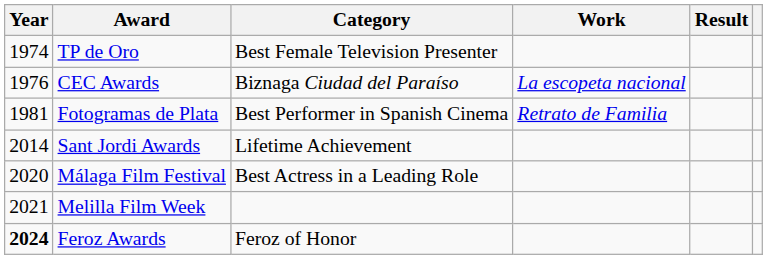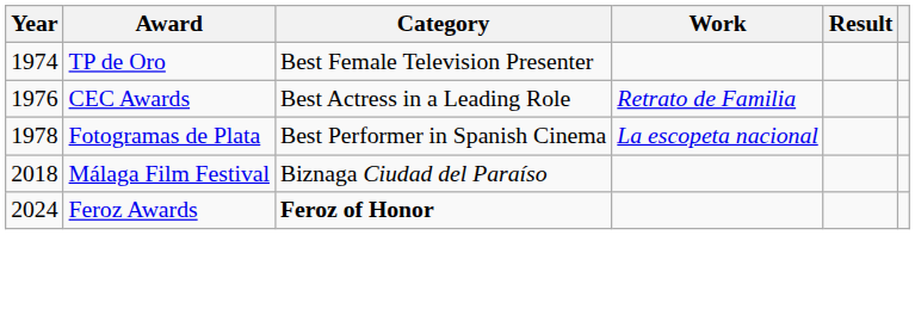CEC Awards | Category: Biznaga Ciudad del Paraíso -> Best Actress in a Leading Role
CEC Awards | Work: La escopeta nacional -> Retrato de Familia
Fotogramas de Plata | Year: 1981 -> 1978
Fotogramas de Plata | Work: Retrato de Familia -> La escopeta nacional
- row: 2014 | Sant Jordi Awards | Lifetime Achievement
Málaga Film Festival | Year: 2020 -> 2018
Málaga Film Festival | Category: Best Actress in a Leading Role -> Biznaga Ciudad del Paraíso
- row: 2021 | Melilla Film Week
Feroz Awards | Year: bold -> normal
Feroz Awards | Category: normal -> bold
